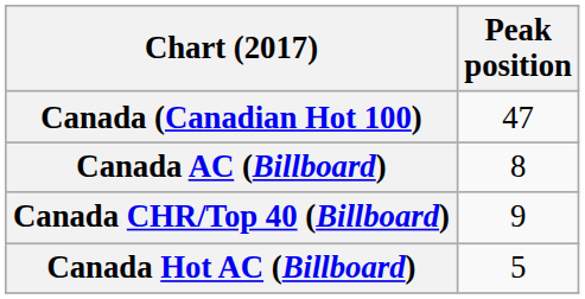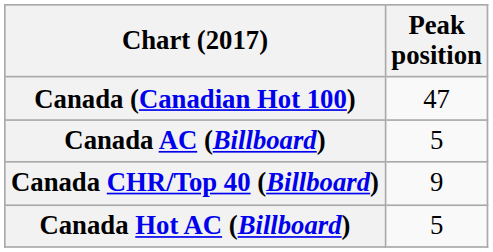Canada AC (Billboard) | Peak position: 8 -> 5
